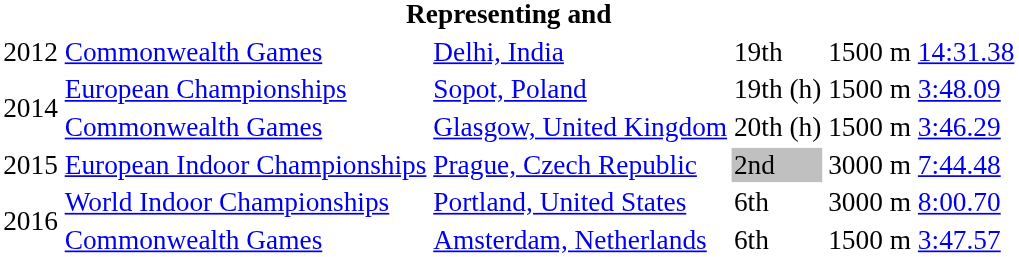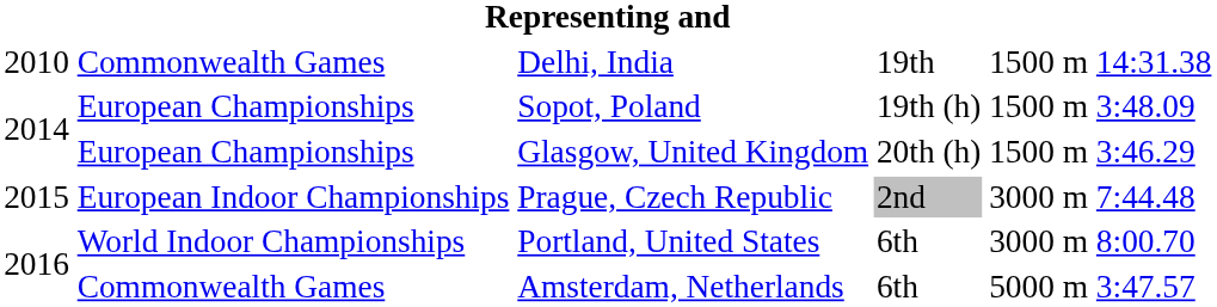Delhi, India | column 1: 2012 -> 2010
Glasgow, United Kingdom | column 2: Commonwealth Games -> European Championships
Amsterdam, Netherlands | column 5: 1500 m -> 5000 m
